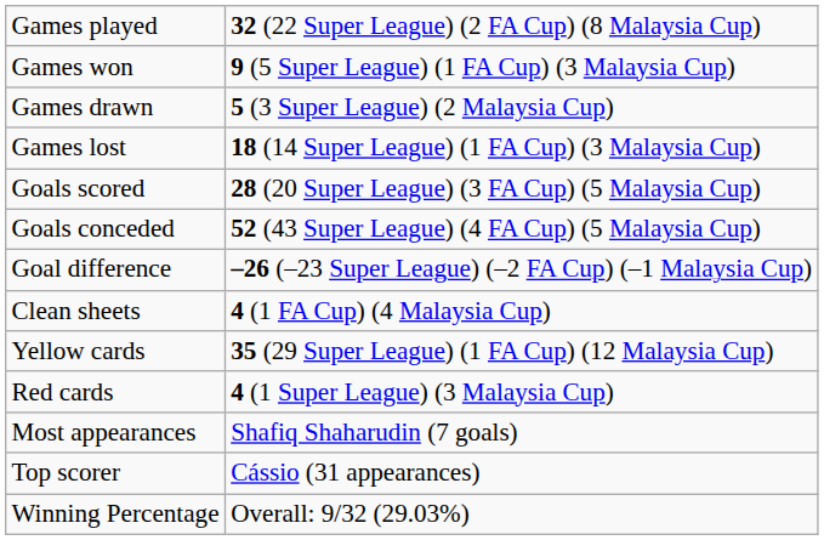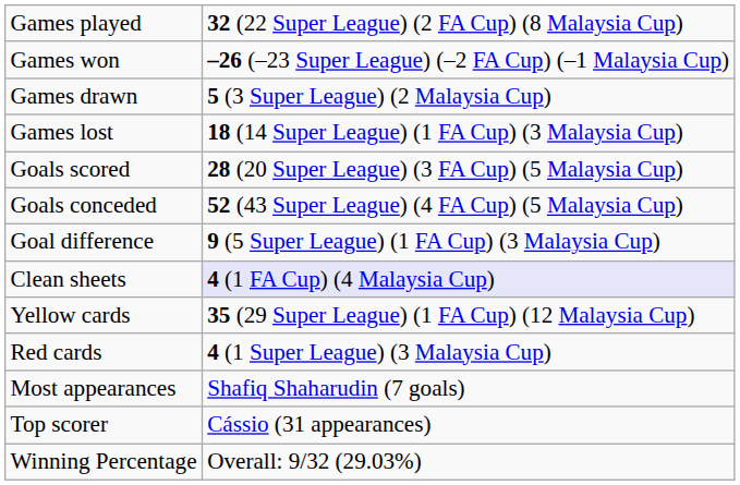Games won | column 2: 9 (5 Super League) (1 FA Cup) (3 Malaysia Cup) -> –26 (–23 Super League) (–2 FA Cup) (–1 Malaysia Cup)
Goal difference | column 2: –26 (–23 Super League) (–2 FA Cup) (–1 Malaysia Cup) -> 9 (5 Super League) (1 FA Cup) (3 Malaysia Cup)
Clean sheets | column 2: no background -> lavender background
